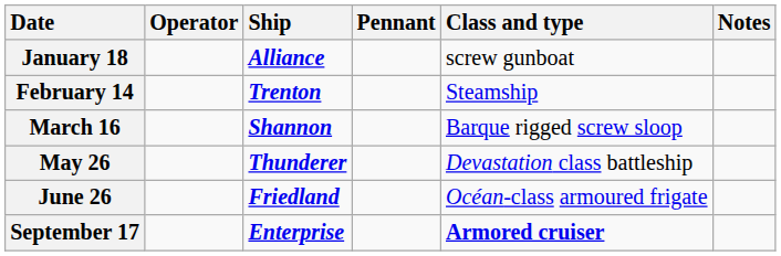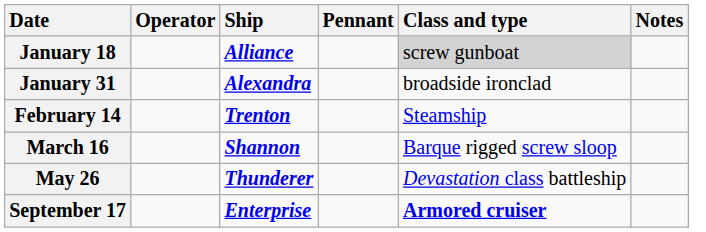January 18 | Class and type: no background -> lightgrey background
+ row: January 31 | Alexandra | broadside ironclad
- row: June 26 | Friedland | Océan-class armoured frigate
